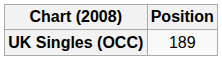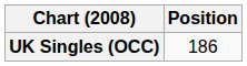UK Singles (OCC) | Position: 189 -> 186
